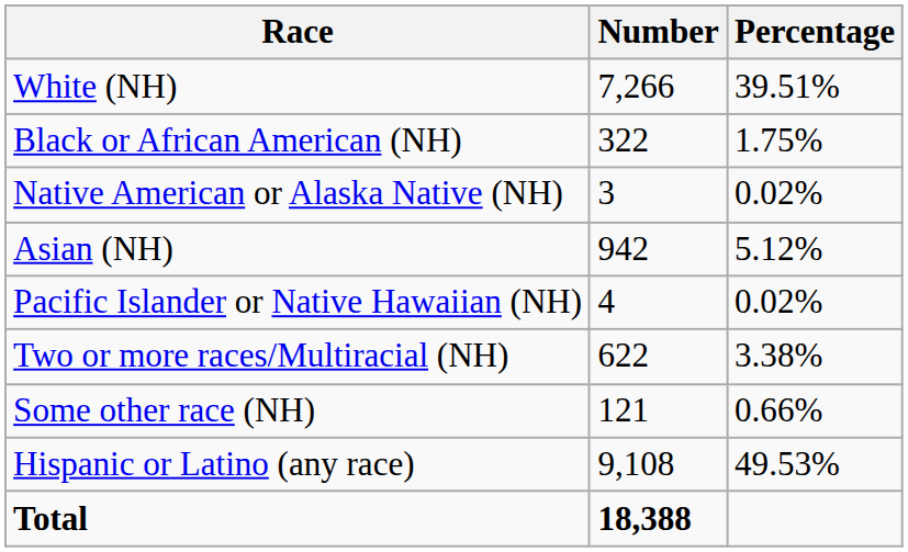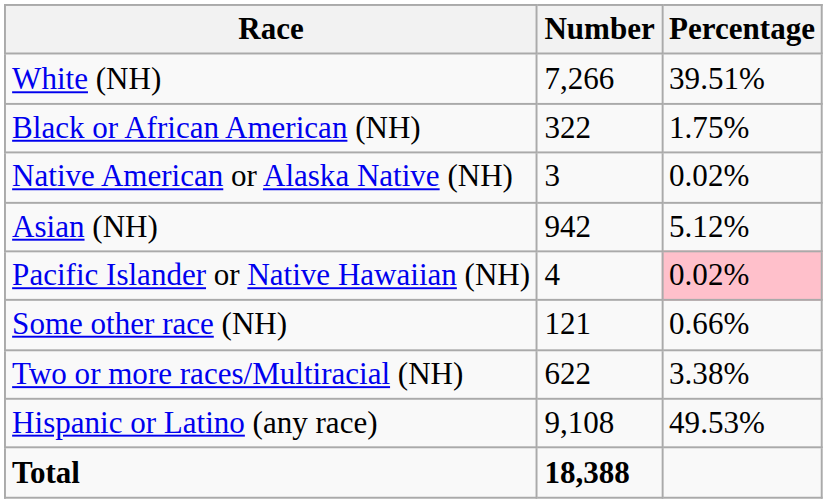Pacific Islander or Native Hawaiian (NH) | Percentage: no background -> pink background
rows swapped: Some other race (NH) <-> Two or more races/Multiracial (NH)
